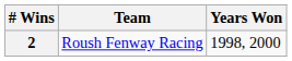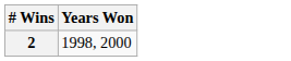- column: Team | Roush Fenway Racing
